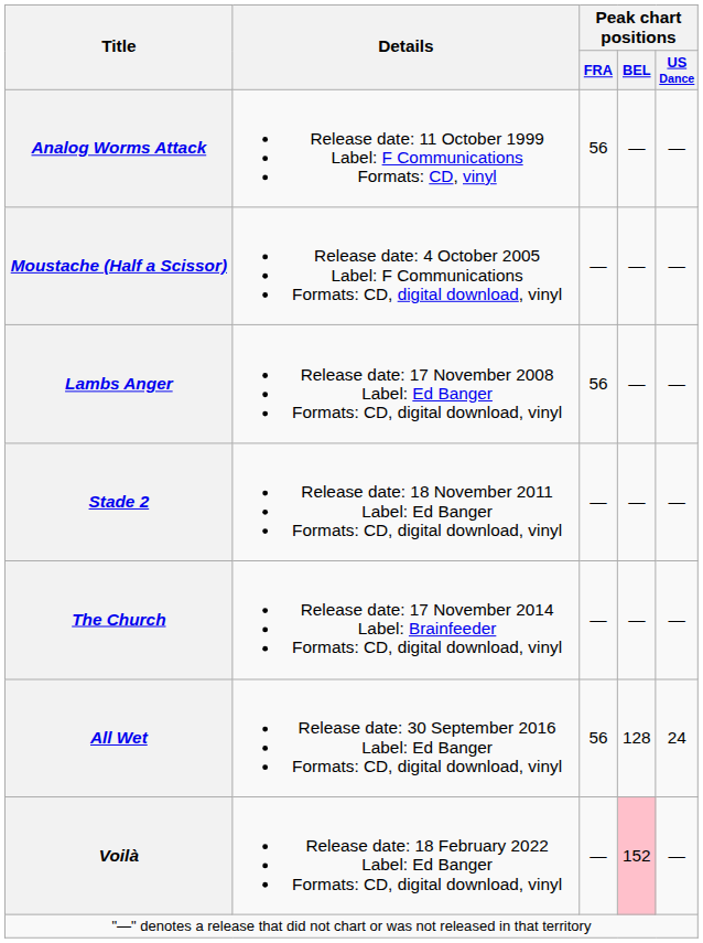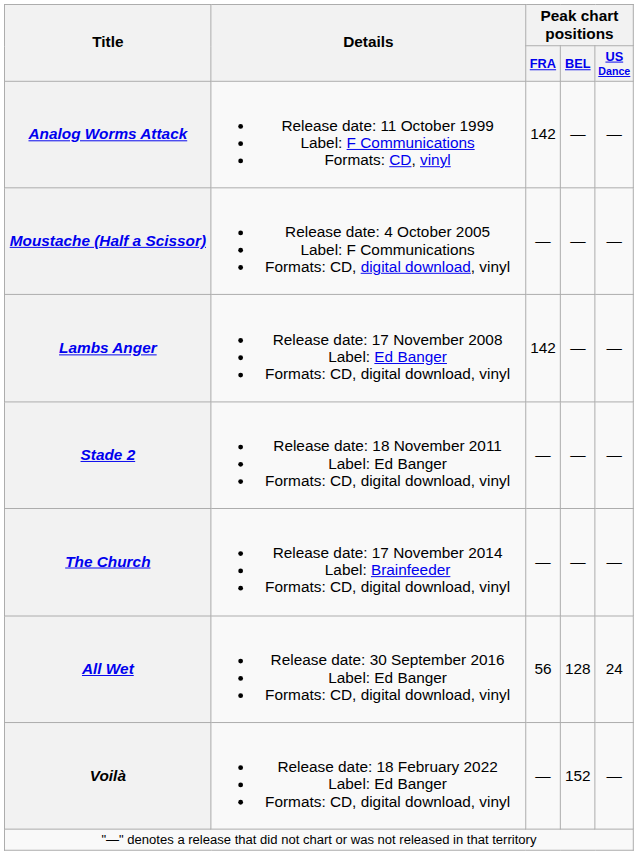Analog Worms Attack | Peak chart positions / FRA: 56 -> 142
Lambs Anger | Peak chart positions / FRA: 56 -> 142
Voilà | Peak chart positions / BEL: pink background -> no background
